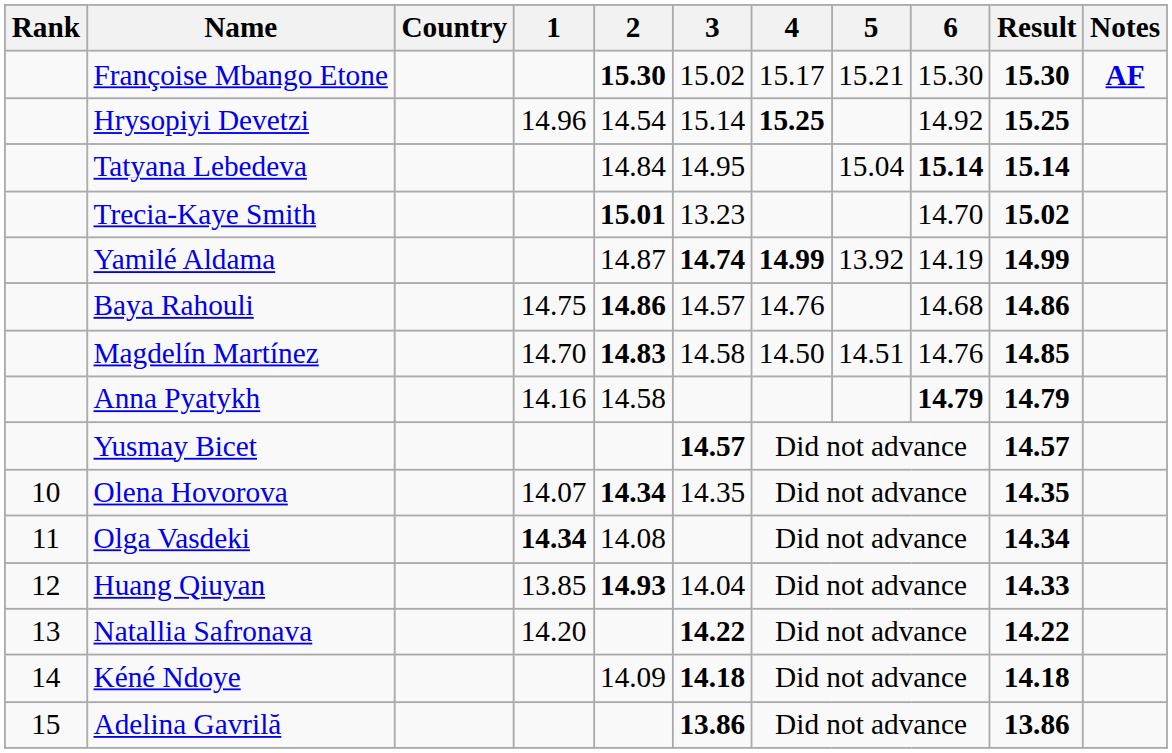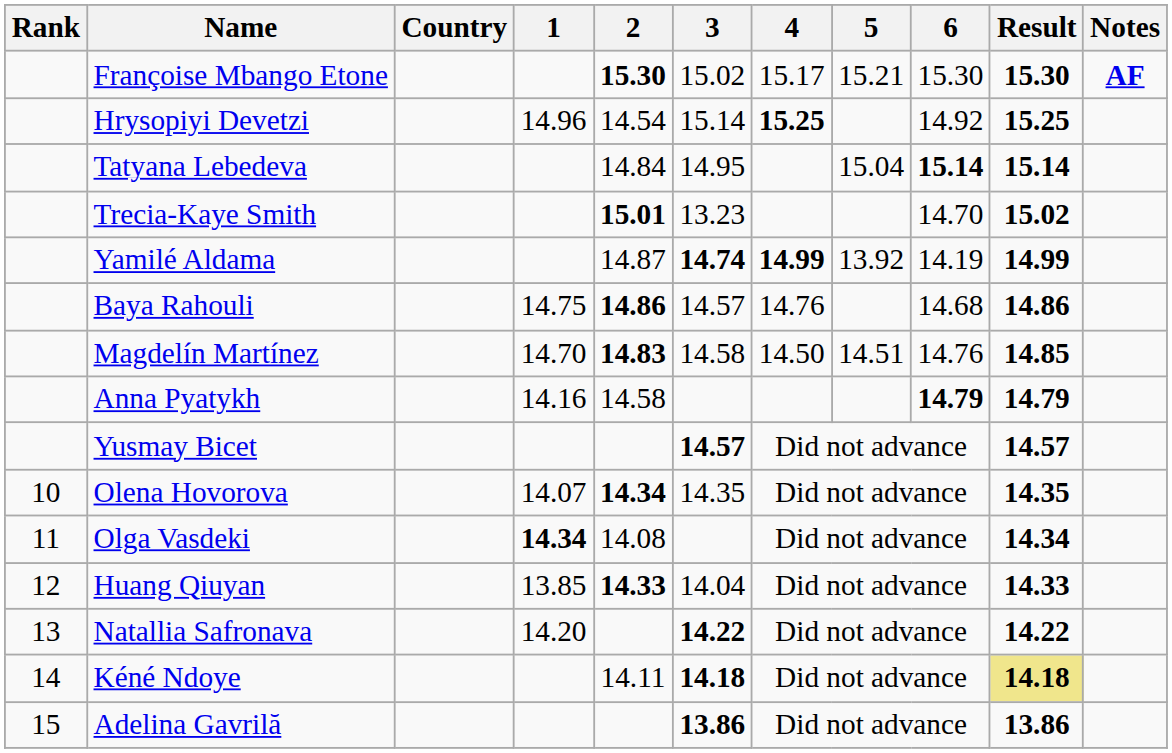Huang Qiuyan | 2: 14.93 -> 14.33
Kéné Ndoye | 2: 14.09 -> 14.11
Kéné Ndoye | Result: no background -> khaki background
